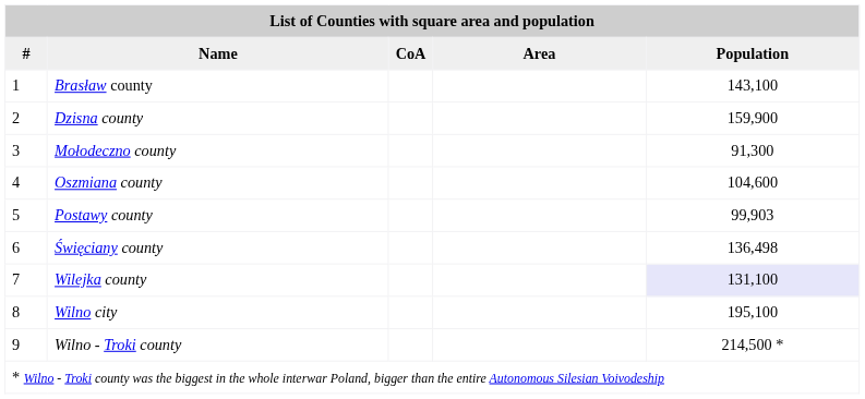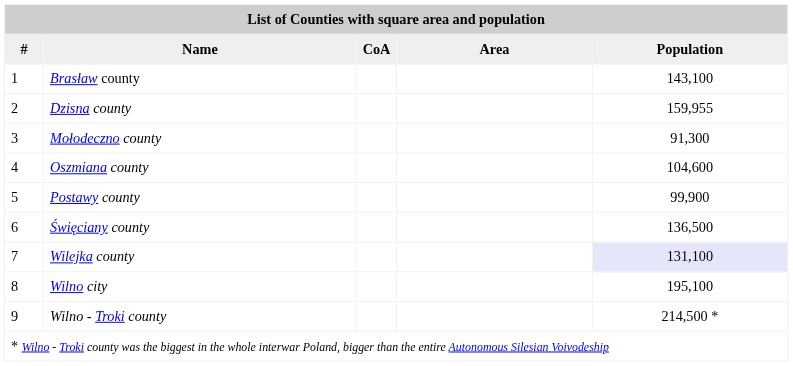Dzisna county | Population: 159,900 -> 159,955
Postawy county | Population: 99,903 -> 99,900
Święciany county | Population: 136,498 -> 136,500
